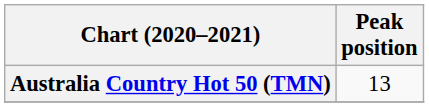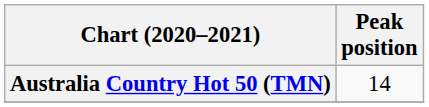Australia Country Hot 50 (TMN) | Peak position: 13 -> 14
